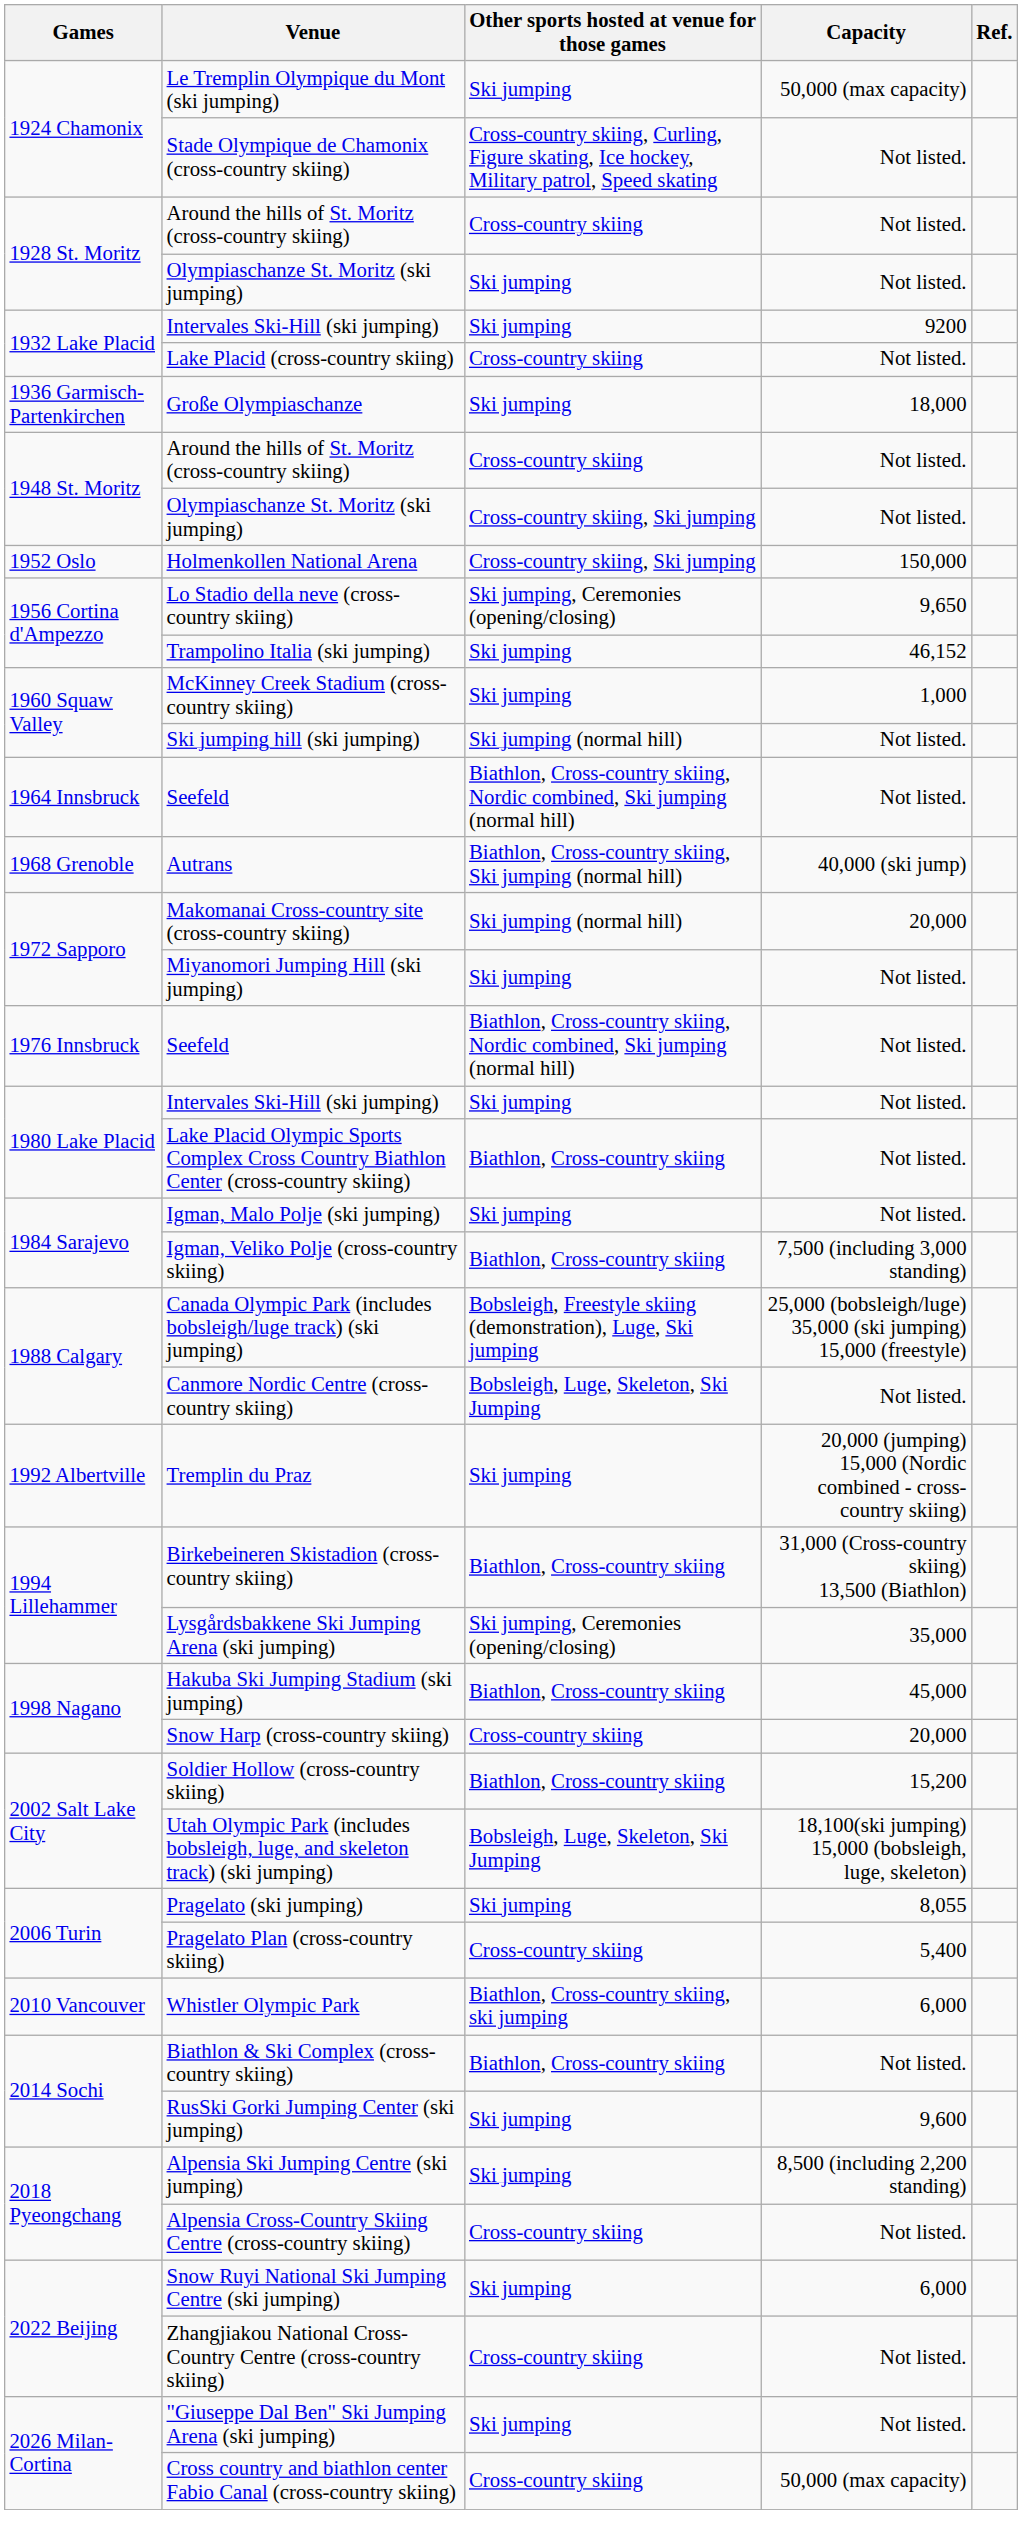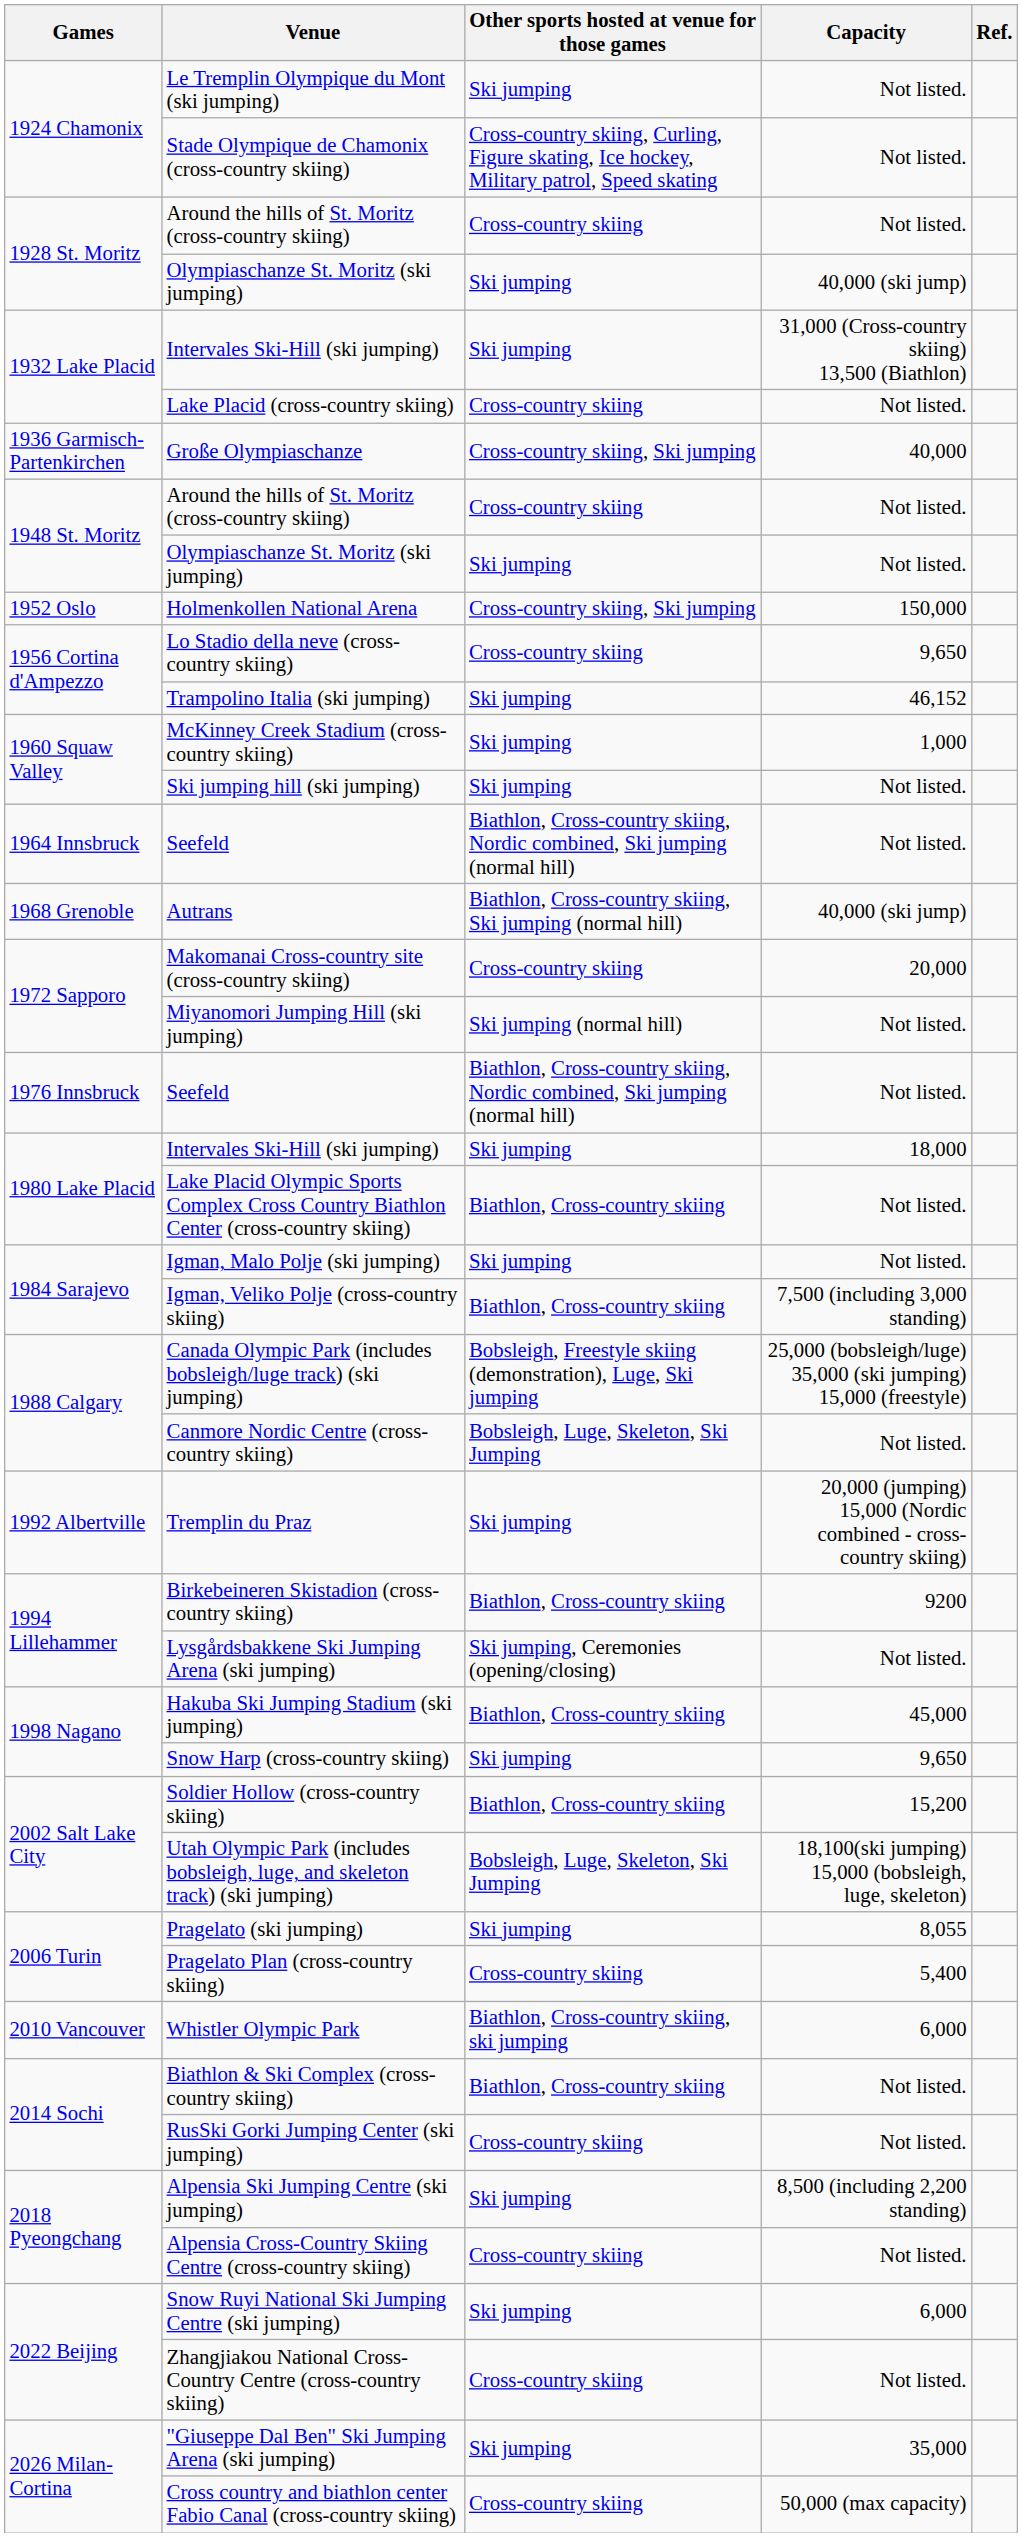Le Tremplin Olympique du Mont (ski jumping) | Capacity: 50,000 (max capacity) -> Not listed.
1928 St. Moritz / Olympiaschanze St. Moritz (ski jumping) | Capacity: Not listed. -> 40,000 (ski jump)
1932 Lake Placid / Intervales Ski-Hill (ski jumping) | Capacity: 9200 -> 31,000 (Cross-country skiing) 13,500 (Biathlon)
Große Olympiaschanze | Other sports hosted at venue for those games: Ski jumping -> Cross-country skiing, Ski jumping
Große Olympiaschanze | Capacity: 18,000 -> 40,000
1948 St. Moritz / Olympiaschanze St. Moritz (ski jumping) | Other sports hosted at venue for those games: Cross-country skiing, Ski jumping -> Ski jumping
Lo Stadio della neve (cross-country skiing) | Other sports hosted at venue for those games: Ski jumping, Ceremonies (opening/closing) -> Cross-country skiing
Ski jumping hill (ski jumping) | Other sports hosted at venue for those games: Ski jumping (normal hill) -> Ski jumping
Makomanai Cross-country site (cross-country skiing) | Other sports hosted at venue for those games: Ski jumping (normal hill) -> Cross-country skiing
Miyanomori Jumping Hill (ski jumping) | Other sports hosted at venue for those games: Ski jumping -> Ski jumping (normal hill)
1980 Lake Placid / Intervales Ski-Hill (ski jumping) | Capacity: Not listed. -> 18,000
Birkebeineren Skistadion (cross-country skiing) | Capacity: 31,000 (Cross-country skiing) 13,500 (Biathlon) -> 9200
Lysgårdsbakkene Ski Jumping Arena (ski jumping) | Capacity: 35,000 -> Not listed.
Snow Harp (cross-country skiing) | Other sports hosted at venue for those games: Cross-country skiing -> Ski jumping
Snow Harp (cross-country skiing) | Capacity: 20,000 -> 9,650
RusSki Gorki Jumping Center (ski jumping) | Other sports hosted at venue for those games: Ski jumping -> Cross-country skiing
RusSki Gorki Jumping Center (ski jumping) | Capacity: 9,600 -> Not listed.
"Giuseppe Dal Ben" Ski Jumping Arena (ski jumping) | Capacity: Not listed. -> 35,000
